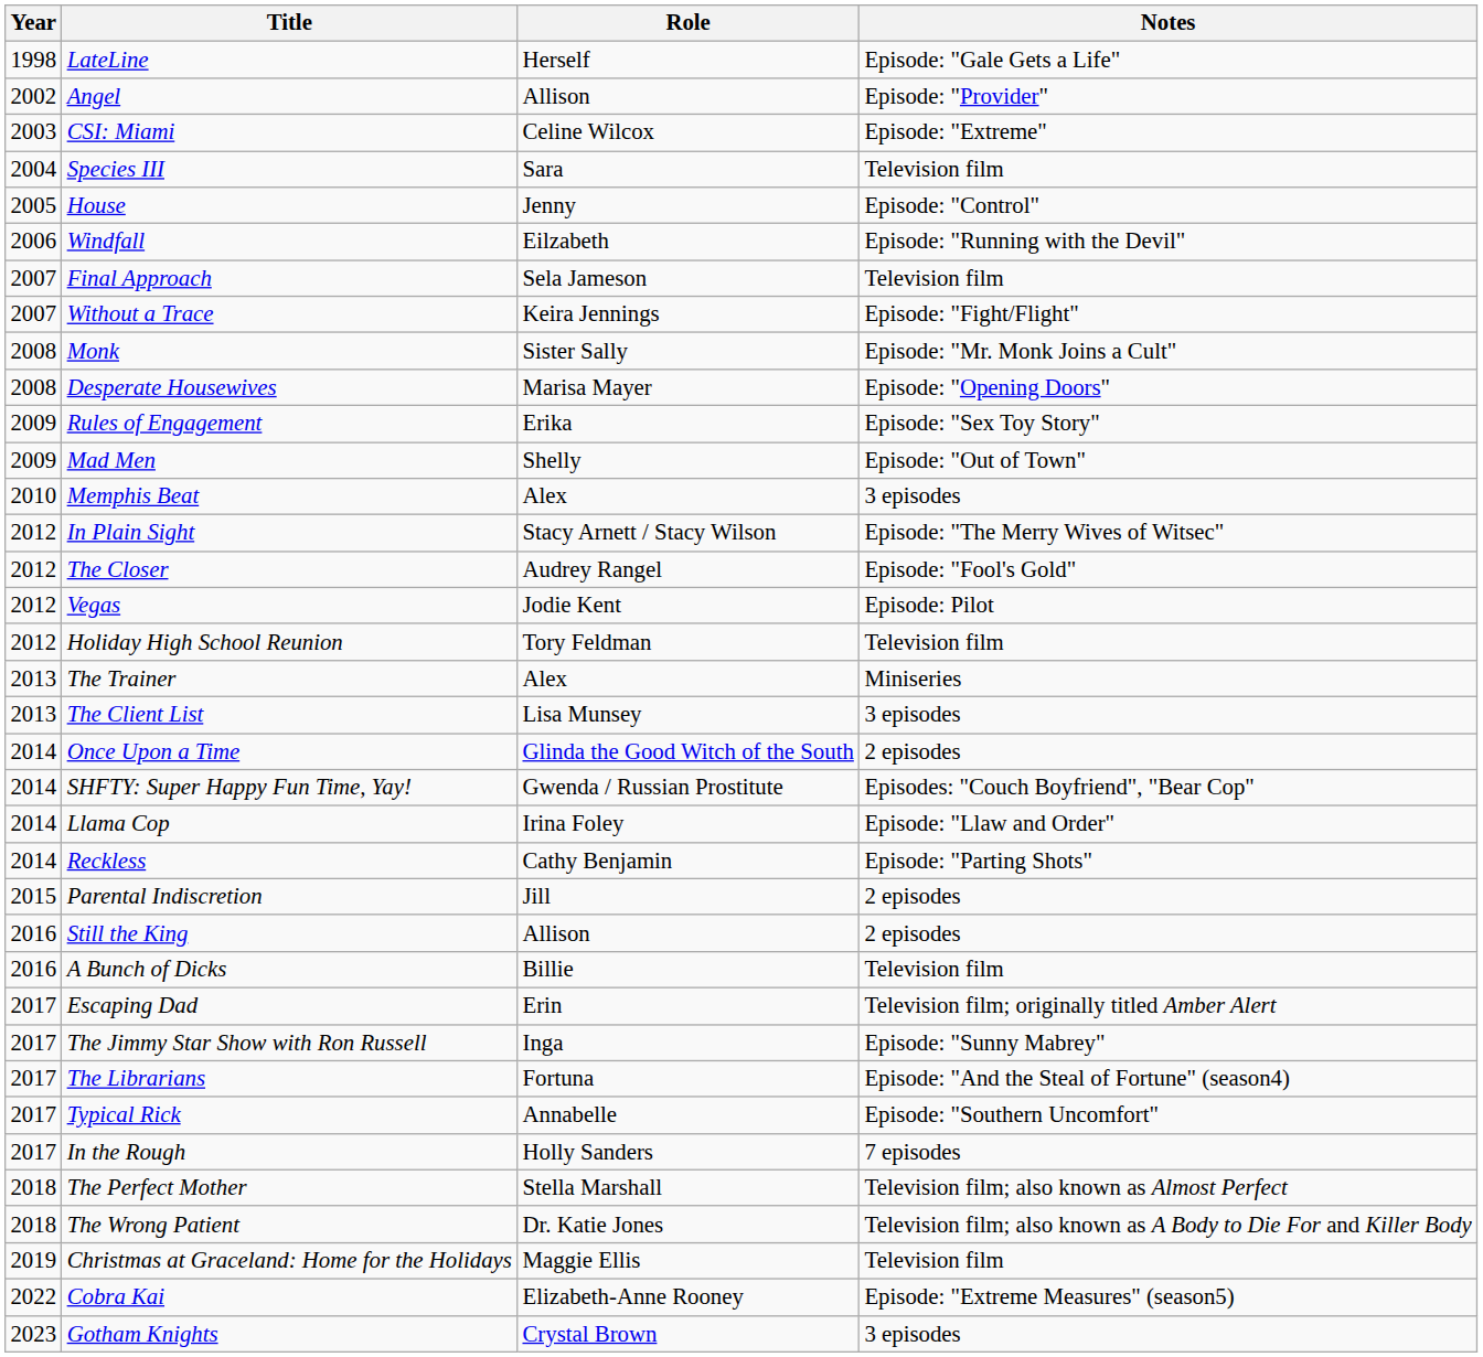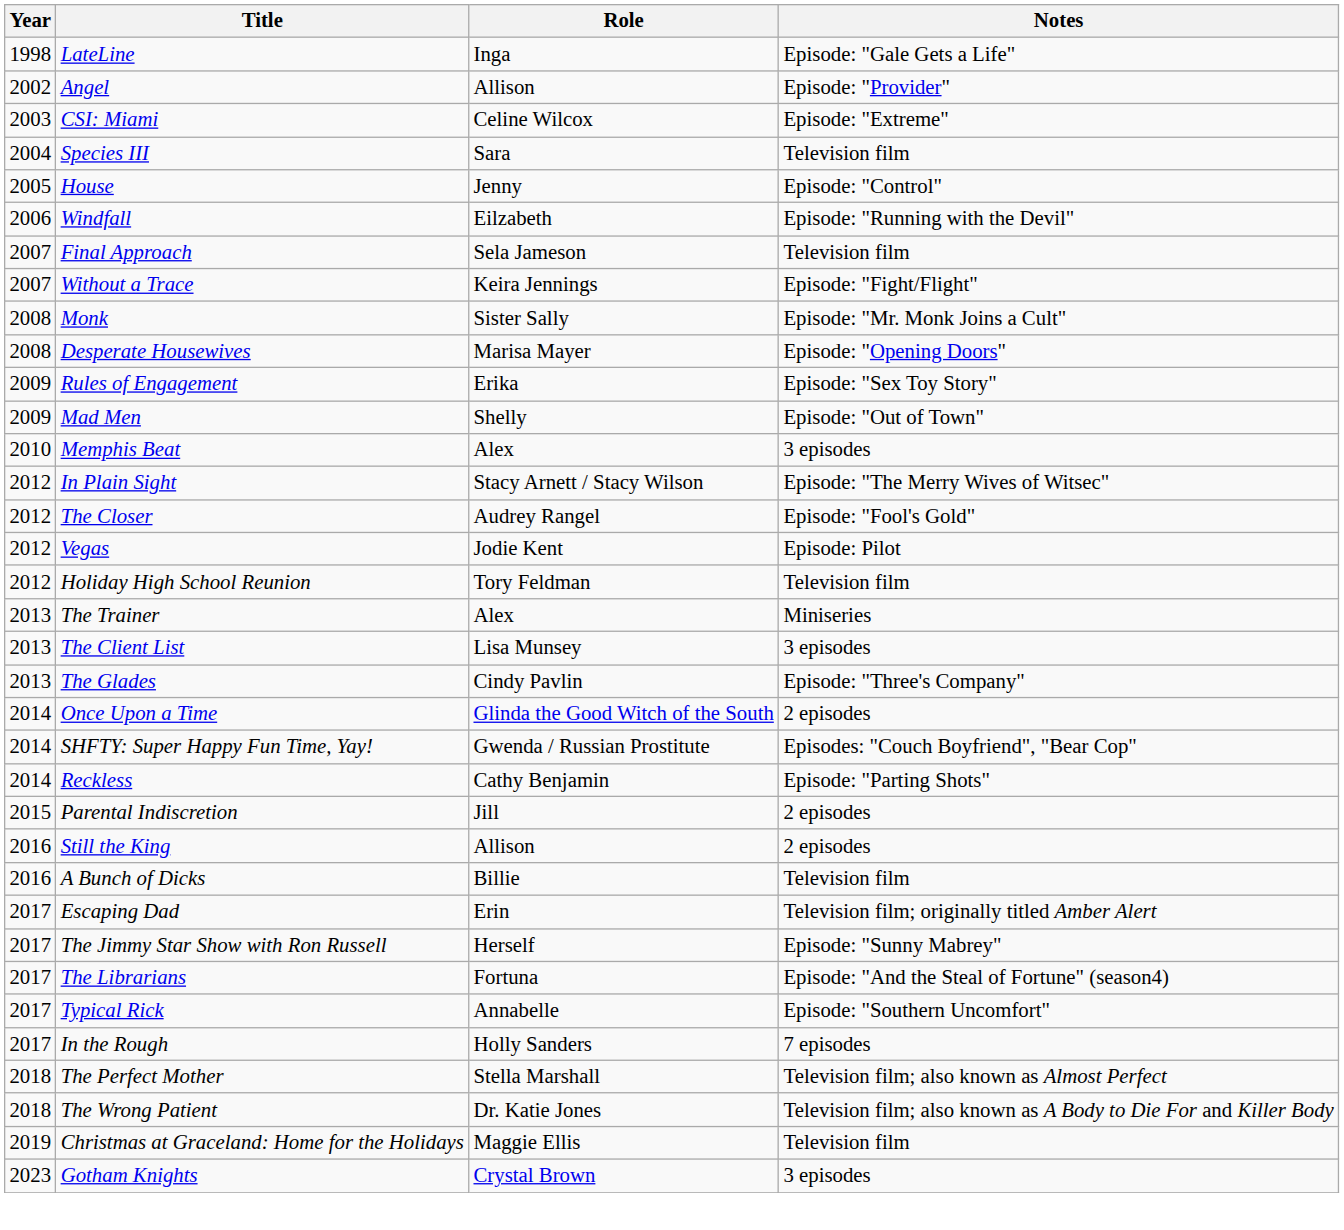LateLine | Role: Herself -> Inga
+ row: 2013 | The Glades | Cindy Pavlin | Episode: "Three's Company"
- row: 2014 | Llama Cop | Irina Foley | Episode: "Llaw and Order"
The Jimmy Star Show with Ron Russell | Role: Inga -> Herself
- row: 2022 | Cobra Kai | Elizabeth-Anne Rooney | Episode: "Extreme Measures" (season5)
